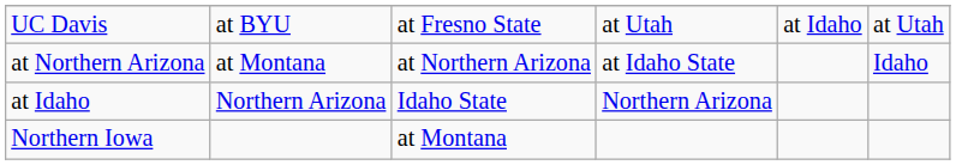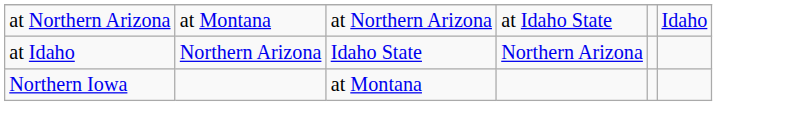- row: UC Davis | at BYU | at Fresno State | at Utah | at Idaho | at Utah
